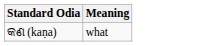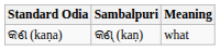+ column: Sambalpuri | କଣ୍ (kaṇ)
